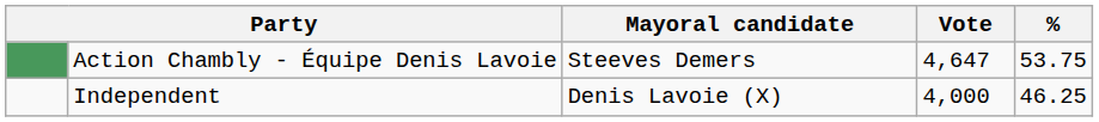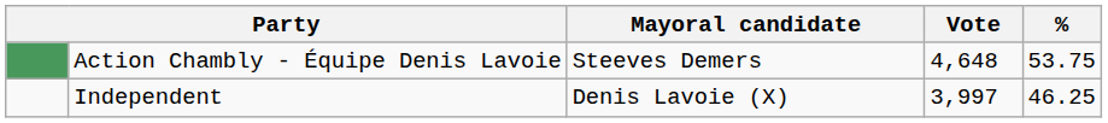Action Chambly - Équipe Denis Lavoie | Vote: 4,647 -> 4,648
Independent | Vote: 4,000 -> 3,997
